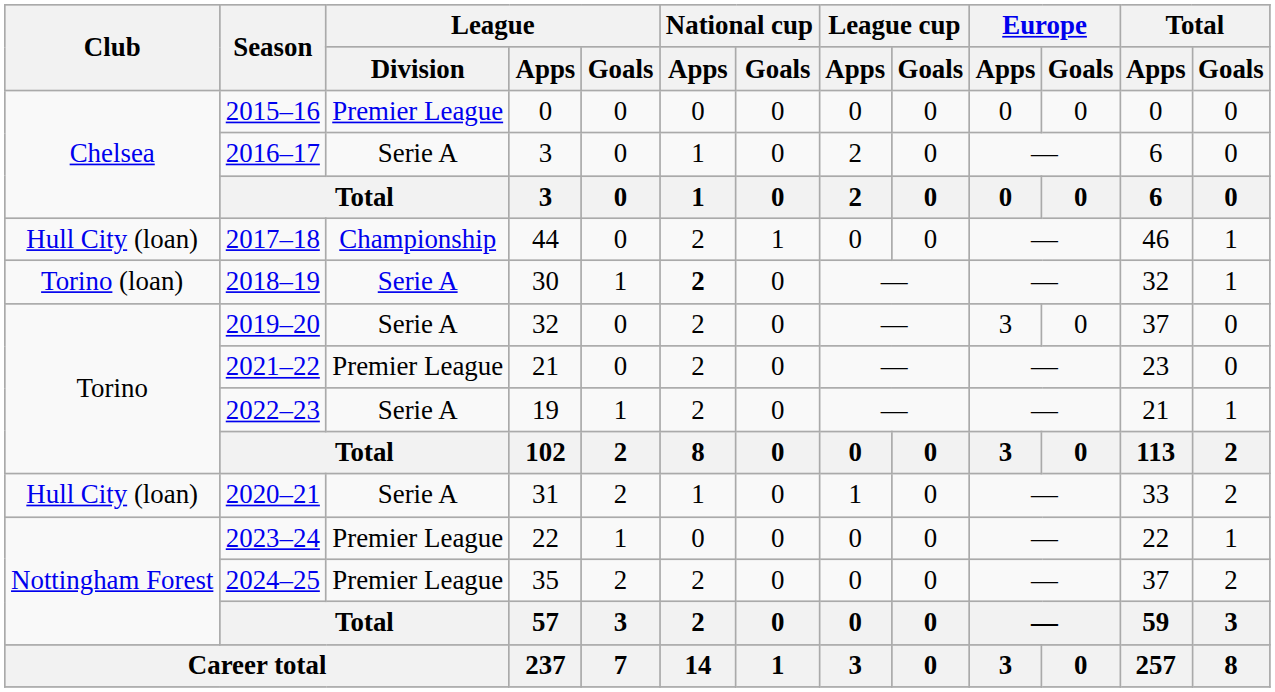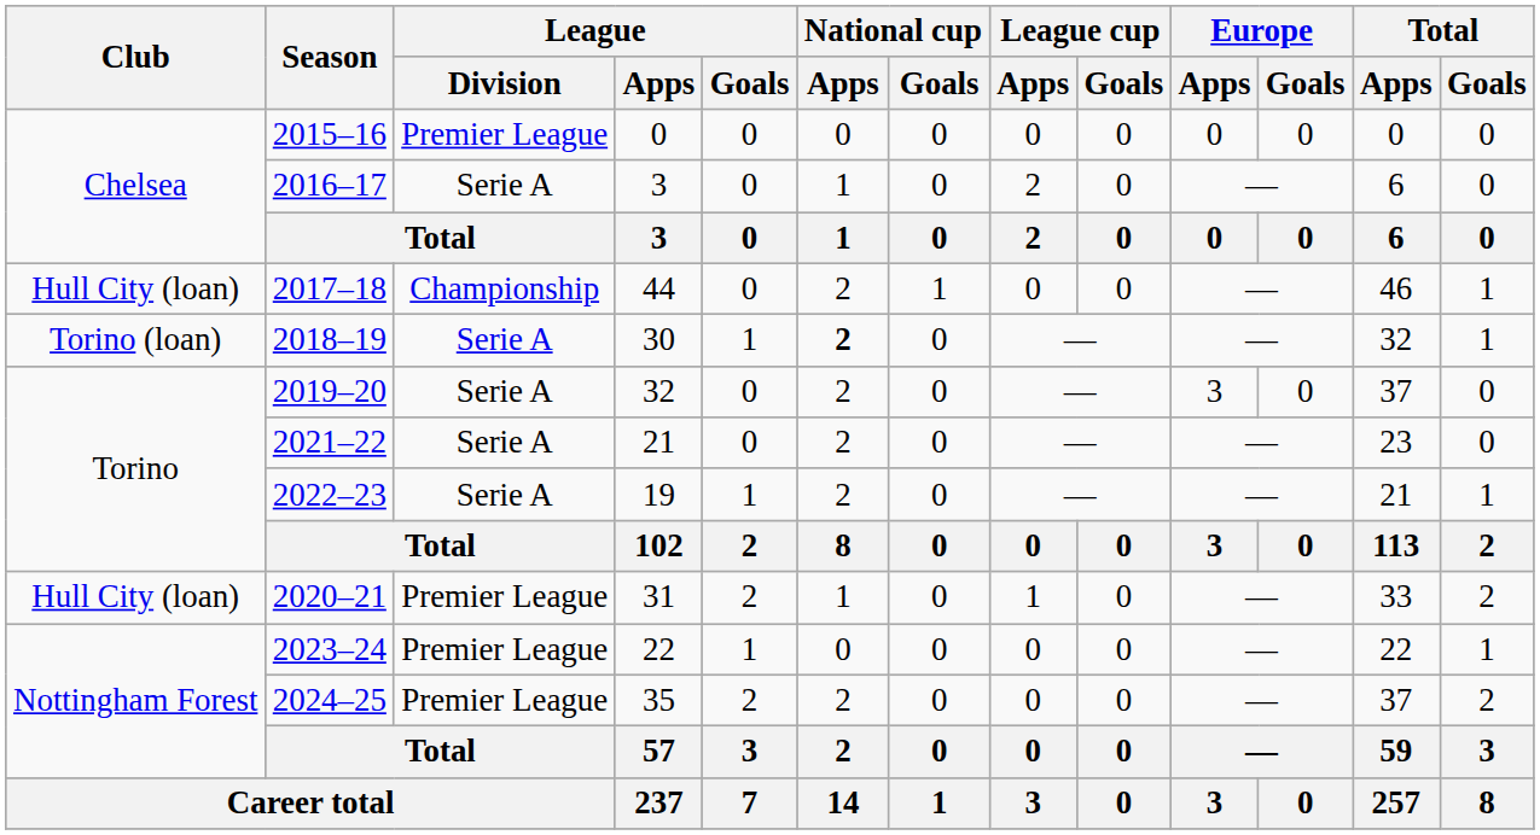2021–22 | League / Division: Premier League -> Serie A
2020–21 | League / Division: Serie A -> Premier League
